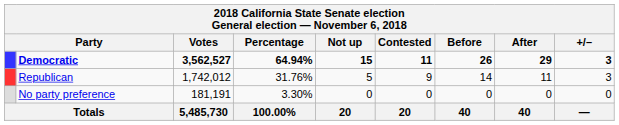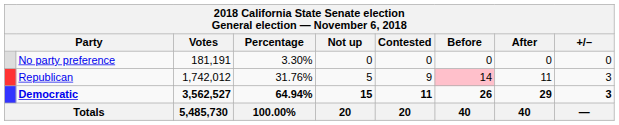rows swapped: Democratic <-> No party preference
Republican | Before: no background -> pink background
